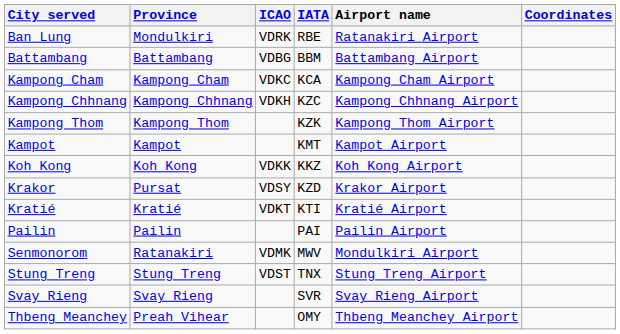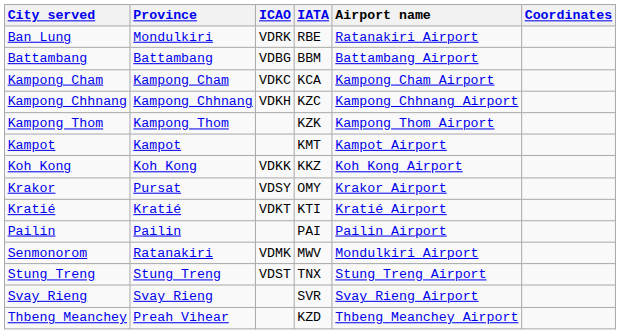Krakor | IATA: KZD -> OMY
Thbeng Meanchey | IATA: OMY -> KZD
